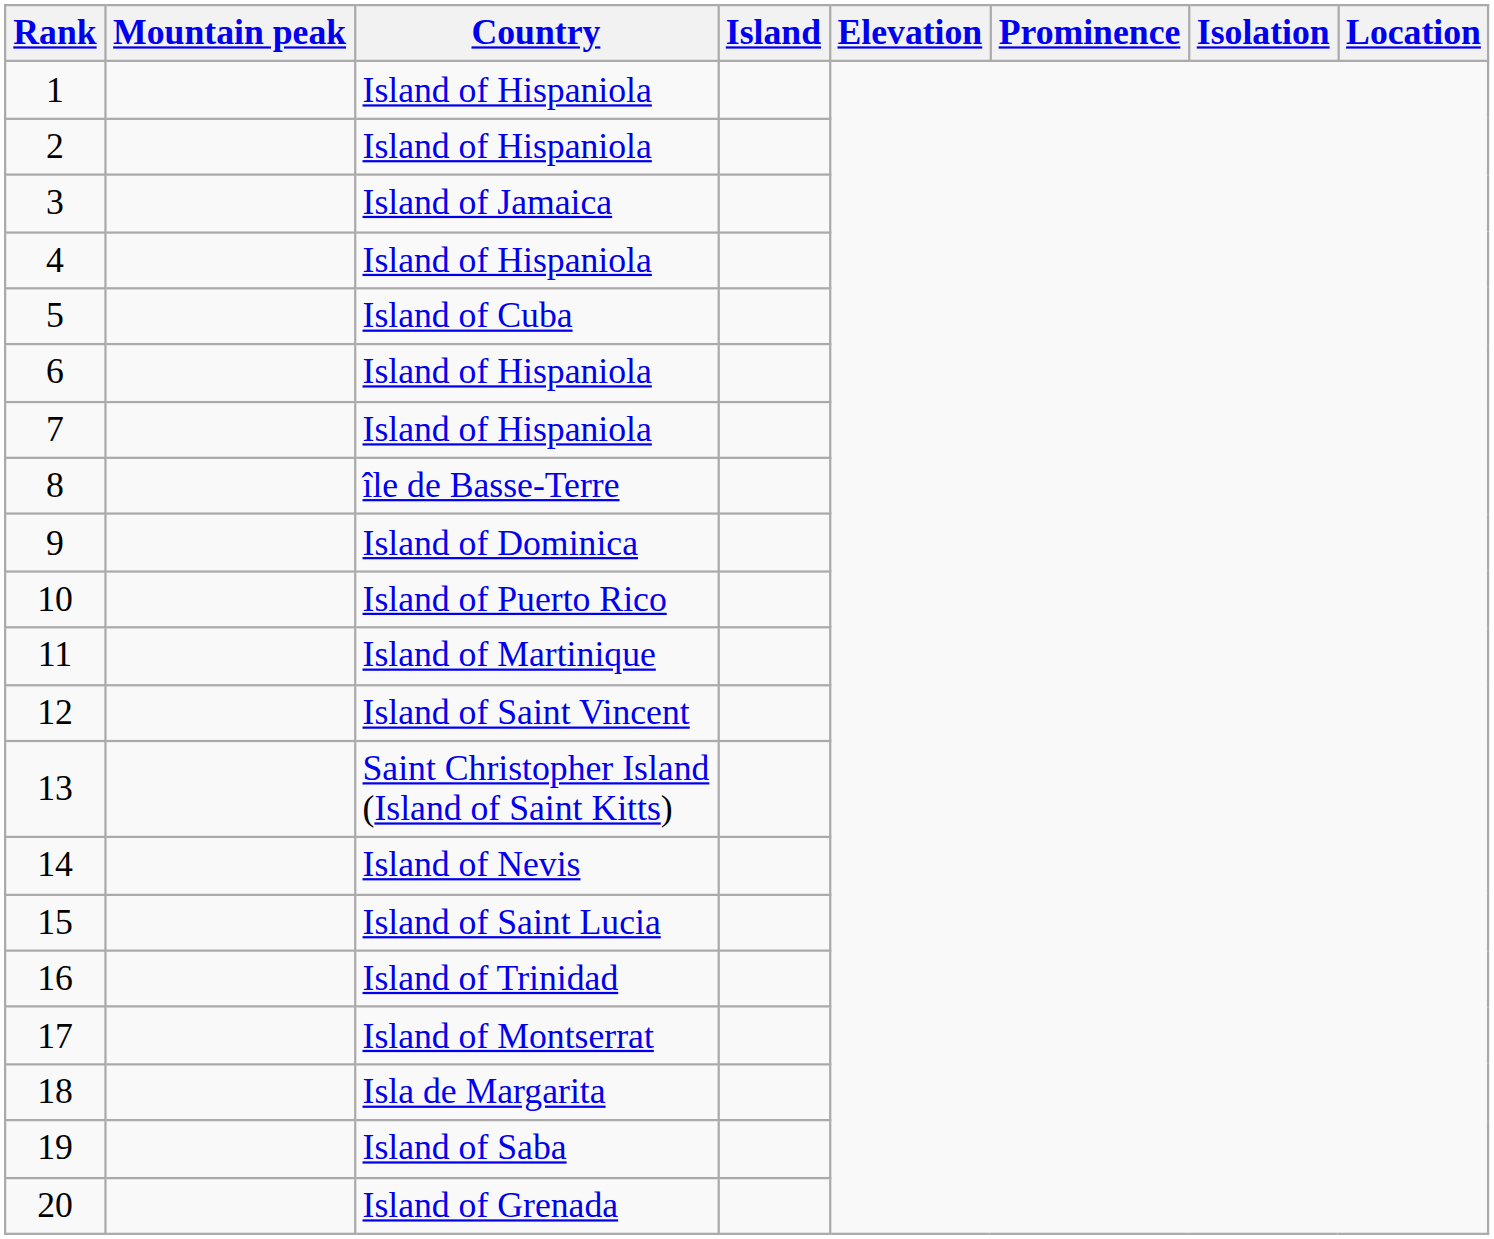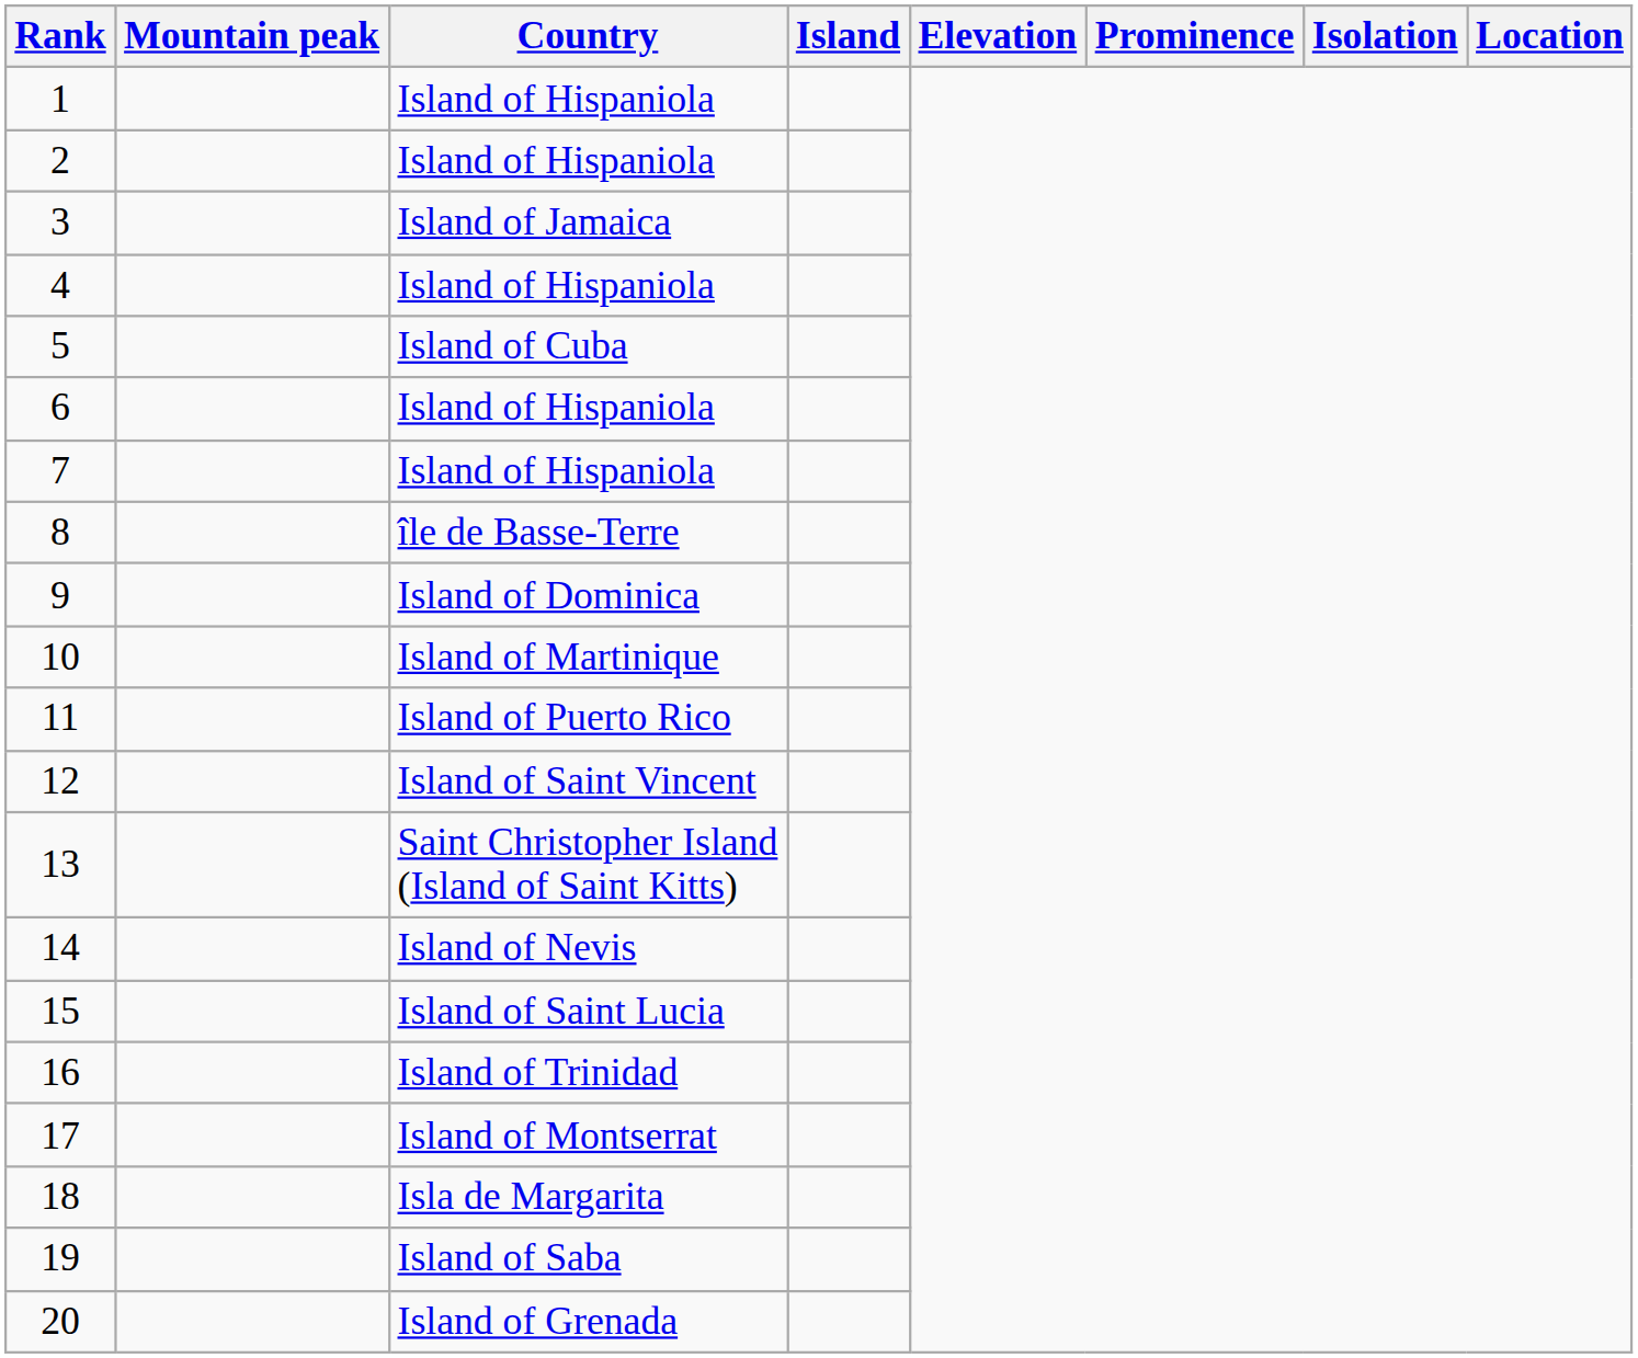10 | Country: Island of Puerto Rico -> Island of Martinique
11 | Country: Island of Martinique -> Island of Puerto Rico
